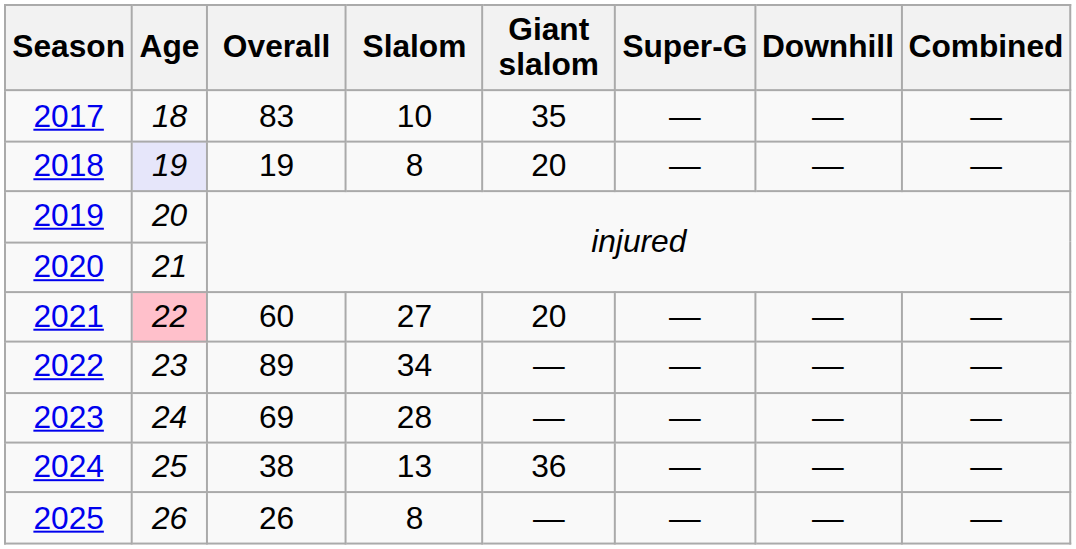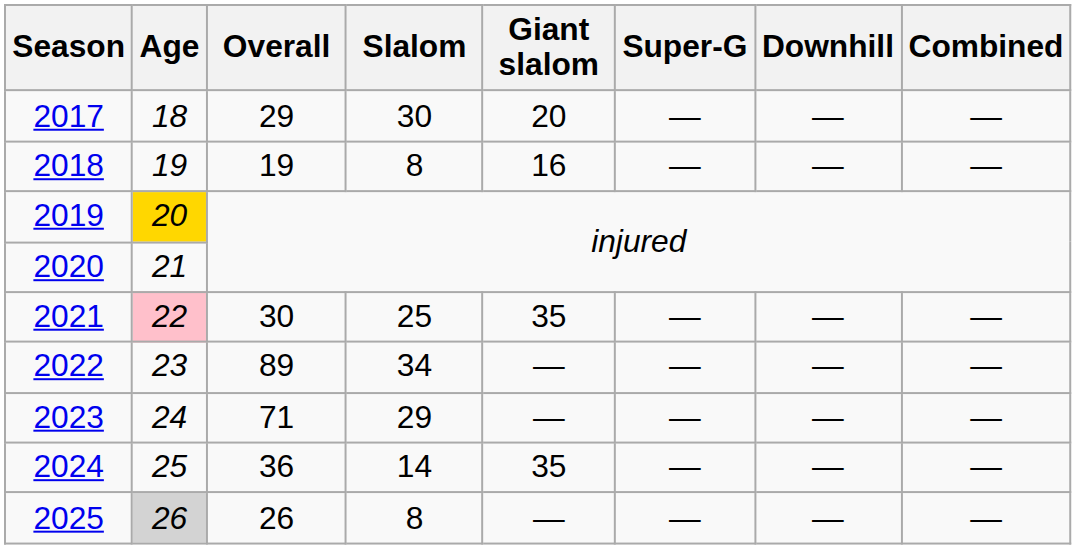2017 | Overall: 83 -> 29
2017 | Slalom: 10 -> 30
2017 | Giant slalom: 35 -> 20
2018 | Age: lavender background -> no background
2018 | Giant slalom: 20 -> 16
2019 | Age: no background -> gold background
2021 | Overall: 60 -> 30
2021 | Slalom: 27 -> 25
2021 | Giant slalom: 20 -> 35
2023 | Overall: 69 -> 71
2023 | Slalom: 28 -> 29
2024 | Overall: 38 -> 36
2024 | Slalom: 13 -> 14
2024 | Giant slalom: 36 -> 35
2025 | Age: no background -> lightgrey background
